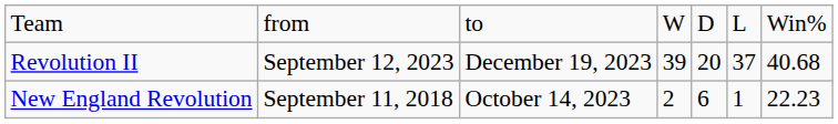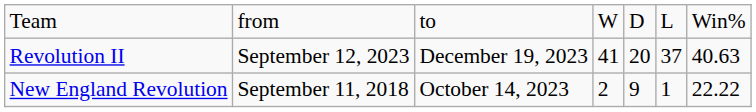Revolution II | column 4: 39 -> 41
Revolution II | column 7: 40.68 -> 40.63
New England Revolution | column 5: 6 -> 9
New England Revolution | column 7: 22.23 -> 22.22
